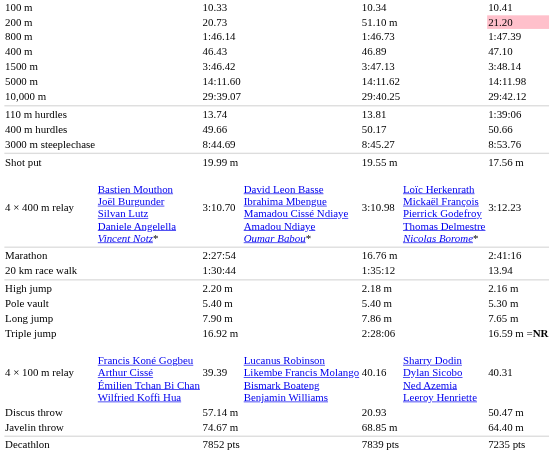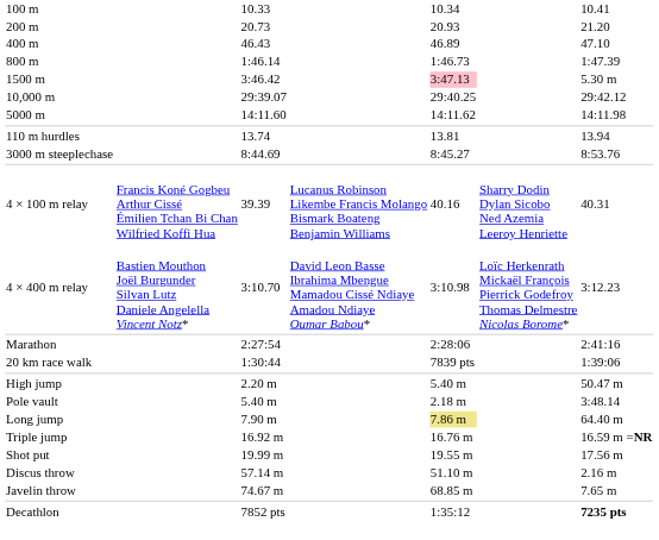200 m | column 5: 51.10 m -> 20.93
200 m | column 7: pink background -> no background
rows swapped: 400 m <-> 800 m
1500 m | column 5: no background -> pink background
1500 m | column 7: 3:48.14 -> 5.30 m
rows swapped: 5000 m <-> 10,000 m
110 m hurdles | column 7: 1:39:06 -> 13.94
- row: 400 m hurdles | 49.66 | 50.17 | 50.66
rows swapped: 4 × 100 m relay <-> Shot put
Marathon | column 5: 16.76 m -> 2:28:06
20 km race walk | column 5: 1:35:12 -> 7839 pts
20 km race walk | column 7: 13.94 -> 1:39:06
High jump | column 5: 2.18 m -> 5.40 m
High jump | column 7: 2.16 m -> 50.47 m
Pole vault | column 5: 5.40 m -> 2.18 m
Pole vault | column 7: 5.30 m -> 3:48.14
Long jump | column 5: no background -> khaki background
Long jump | column 7: 7.65 m -> 64.40 m
Triple jump | column 5: 2:28:06 -> 16.76 m
Discus throw | column 5: 20.93 -> 51.10 m
Discus throw | column 7: 50.47 m -> 2.16 m
Javelin throw | column 7: 64.40 m -> 7.65 m
Decathlon | column 5: 7839 pts -> 1:35:12
Decathlon | column 7: normal -> bold
